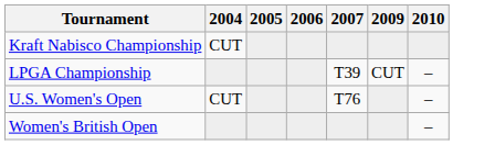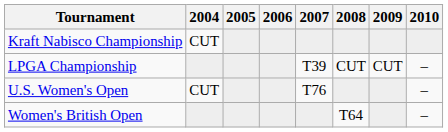+ column: 2008 | CUT | T64
